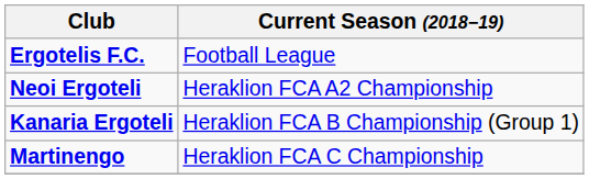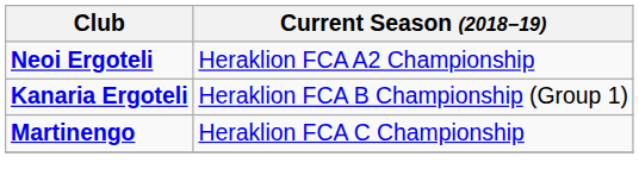- row: Ergotelis F.C. | Football League
